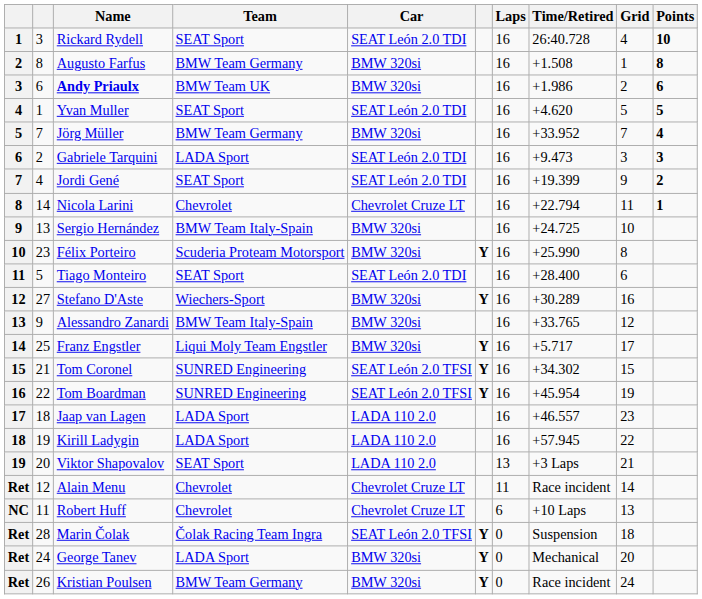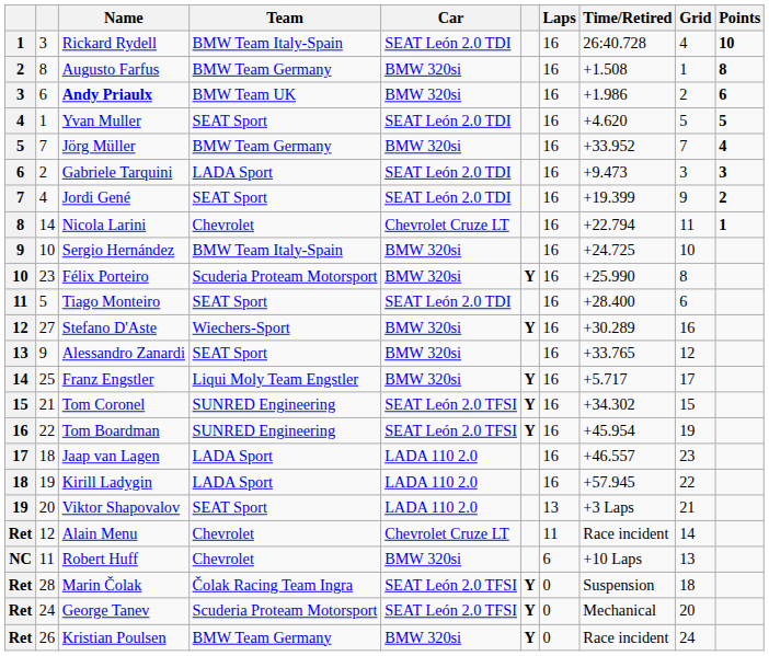Rickard Rydell | Team: SEAT Sport -> BMW Team Italy-Spain
Sergio Hernández | column 2: 13 -> 10
Alessandro Zanardi | Team: BMW Team Italy-Spain -> SEAT Sport
Robert Huff | Car: Chevrolet Cruze LT -> BMW 320si
George Tanev | Team: LADA Sport -> Scuderia Proteam Motorsport
George Tanev | Car: BMW 320si -> SEAT León 2.0 TFSI
